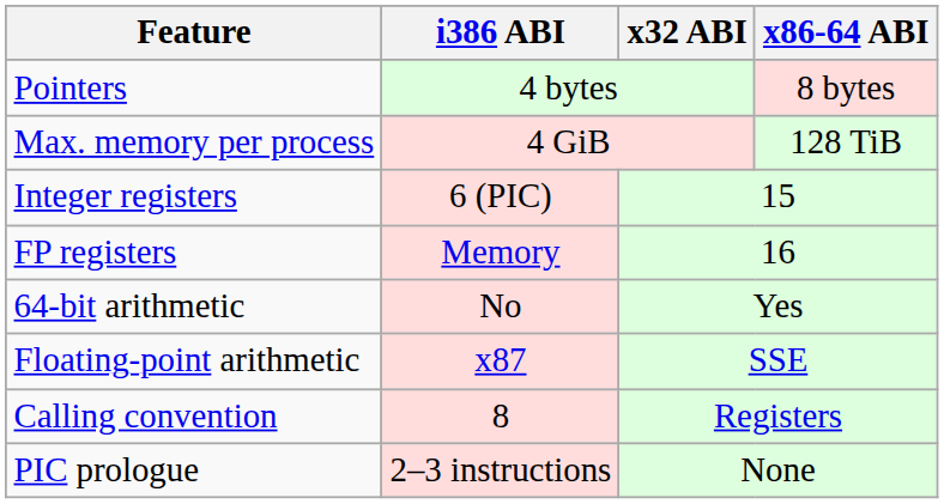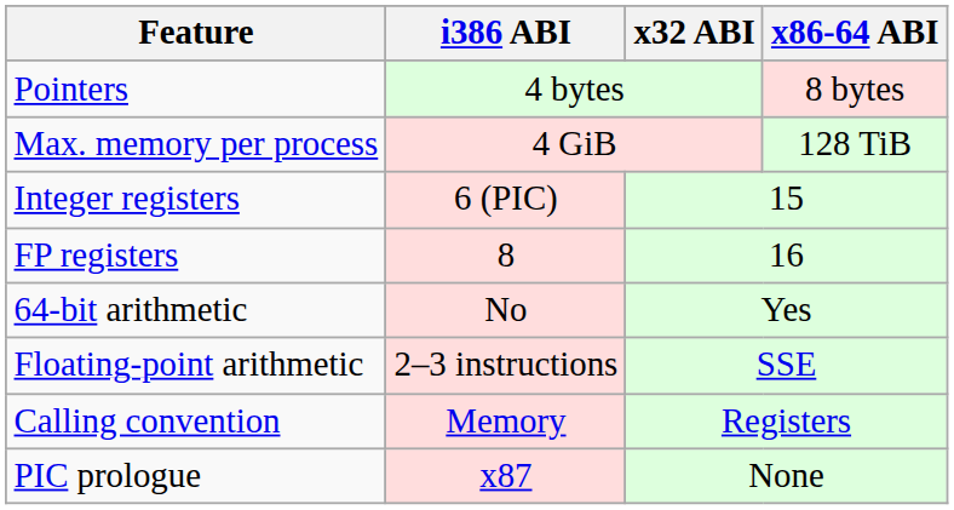FP registers | i386 ABI: Memory -> 8
Floating-point arithmetic | i386 ABI: x87 -> 2–3 instructions
Calling convention | i386 ABI: 8 -> Memory
PIC prologue | i386 ABI: 2–3 instructions -> x87
